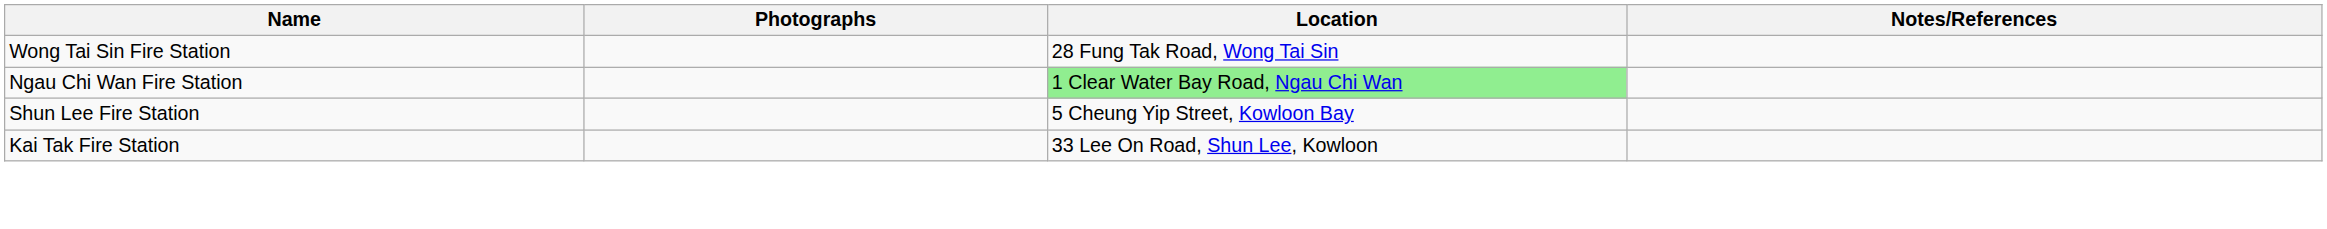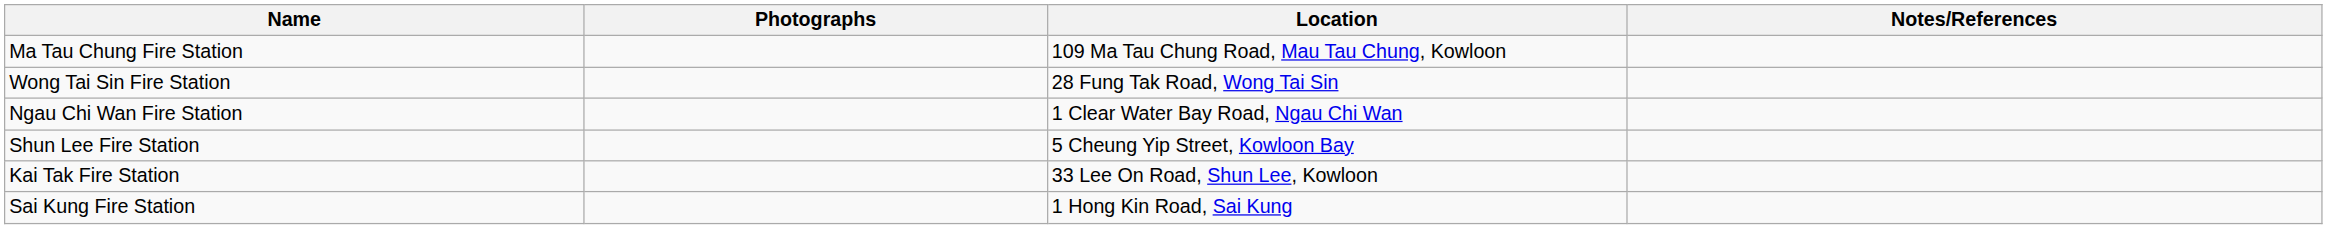+ row: Ma Tau Chung Fire Station | 109 Ma Tau Chung Road, Mau Tau Chung, Kowloon
Ngau Chi Wan Fire Station | Location: lightgreen background -> no background
+ row: Sai Kung Fire Station | 1 Hong Kin Road, Sai Kung
